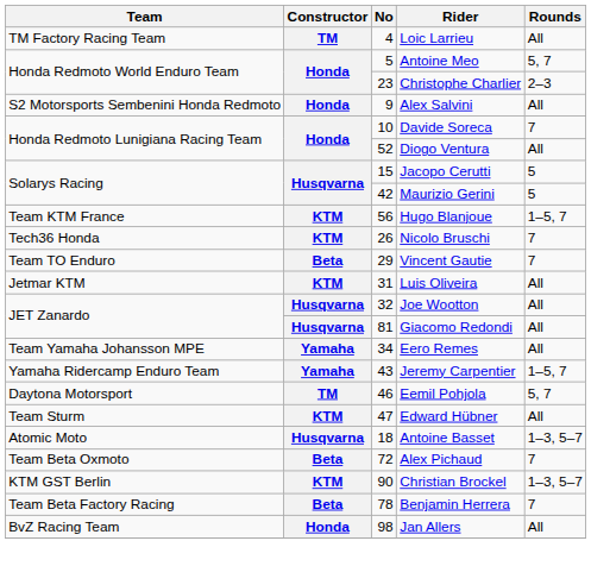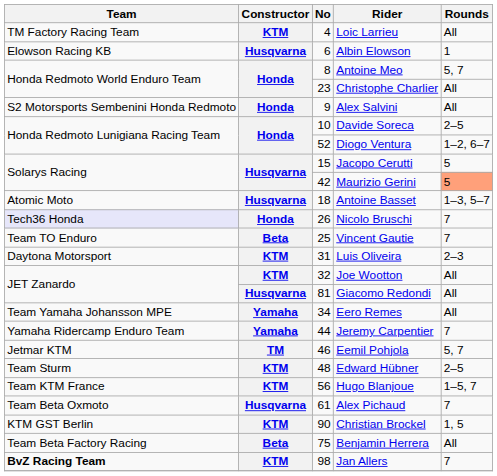Loic Larrieu | Constructor: TM -> KTM
+ row: Elowson Racing KB | Husqvarna | 6 | Albin Elowson | 1
Antoine Meo | No: 5 -> 8
Christophe Charlier | Rounds: 2–3 -> All
Davide Soreca | Rounds: 7 -> 2–5
Diogo Ventura | Rounds: All -> 1–2, 6–7
Maurizio Gerini | Rounds: no background -> lightsalmon background
rows swapped: Antoine Basset <-> Hugo Blanjoue
Nicolo Bruschi | Team: no background -> lavender background
Nicolo Bruschi | Constructor: KTM -> Honda
Vincent Gautie | No: 29 -> 25
Luis Oliveira | Team: Jetmar KTM -> Daytona Motorsport
Luis Oliveira | Rounds: All -> 2–3
Joe Wootton | Constructor: Husqvarna -> KTM
Jeremy Carpentier | No: 43 -> 44
Jeremy Carpentier | Rounds: 1–5, 7 -> 7
Eemil Pohjola | Team: Daytona Motorsport -> Jetmar KTM
Edward Hübner | No: 47 -> 48
Edward Hübner | Rounds: All -> 2–5
Alex Pichaud | Constructor: Beta -> Husqvarna
Alex Pichaud | No: 72 -> 61
Christian Brockel | Rounds: 1–3, 5–7 -> 1, 5
Benjamin Herrera | No: 78 -> 75
Benjamin Herrera | Rounds: 7 -> All
Jan Allers | Team: normal -> bold
Jan Allers | Constructor: Honda -> KTM
Jan Allers | Rounds: All -> 7
